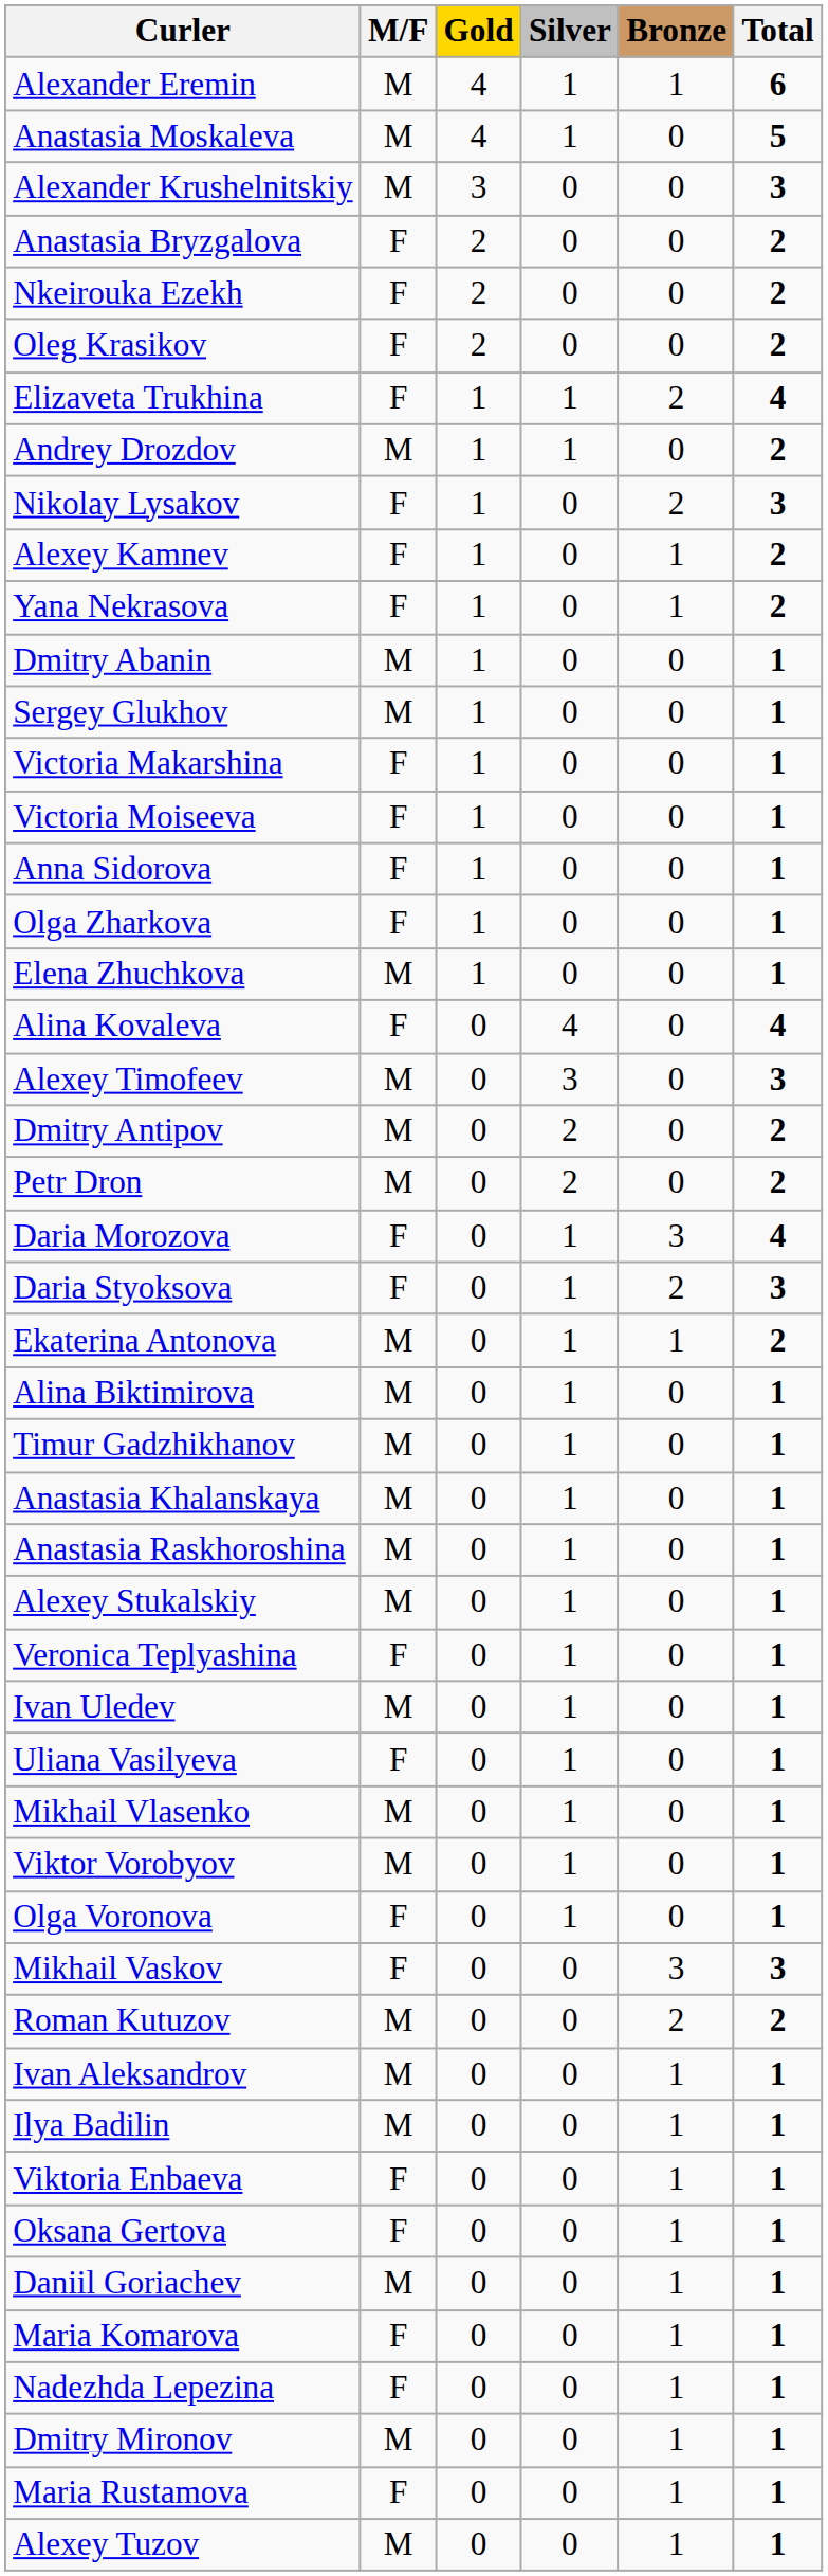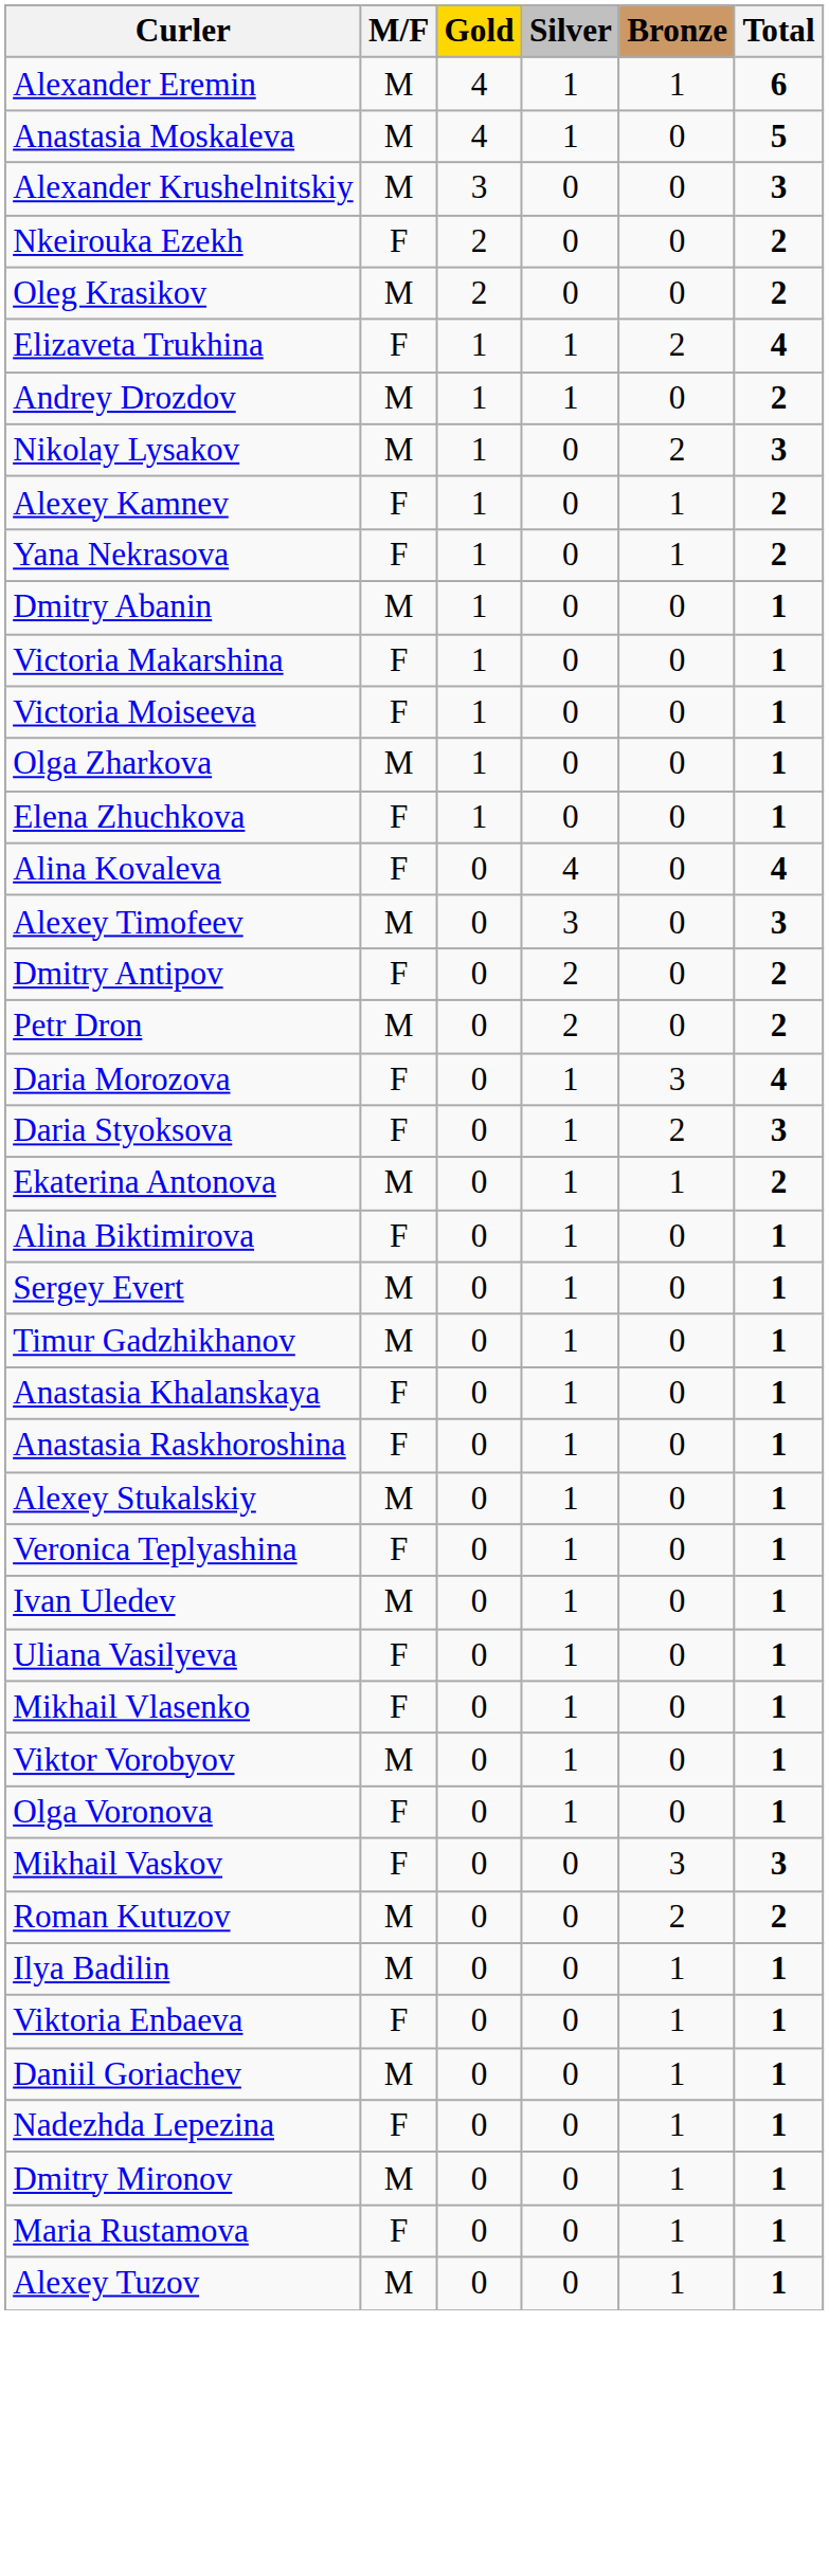- row: Anastasia Bryzgalova | F | 2 | 0 | 0 | 2
Oleg Krasikov | M/F: F -> M
Nikolay Lysakov | M/F: F -> M
- row: Sergey Glukhov | M | 1 | 0 | 0 | 1
- row: Anna Sidorova | F | 1 | 0 | 0 | 1
Olga Zharkova | M/F: F -> M
Elena Zhuchkova | M/F: M -> F
Dmitry Antipov | M/F: M -> F
Alina Biktimirova | M/F: M -> F
+ row: Sergey Evert | M | 0 | 1 | 0 | 1
Anastasia Khalanskaya | M/F: M -> F
Anastasia Raskhoroshina | M/F: M -> F
Mikhail Vlasenko | M/F: M -> F
- row: Ivan Aleksandrov | M | 0 | 0 | 1 | 1
- row: Oksana Gertova | F | 0 | 0 | 1 | 1
- row: Maria Komarova | F | 0 | 0 | 1 | 1
